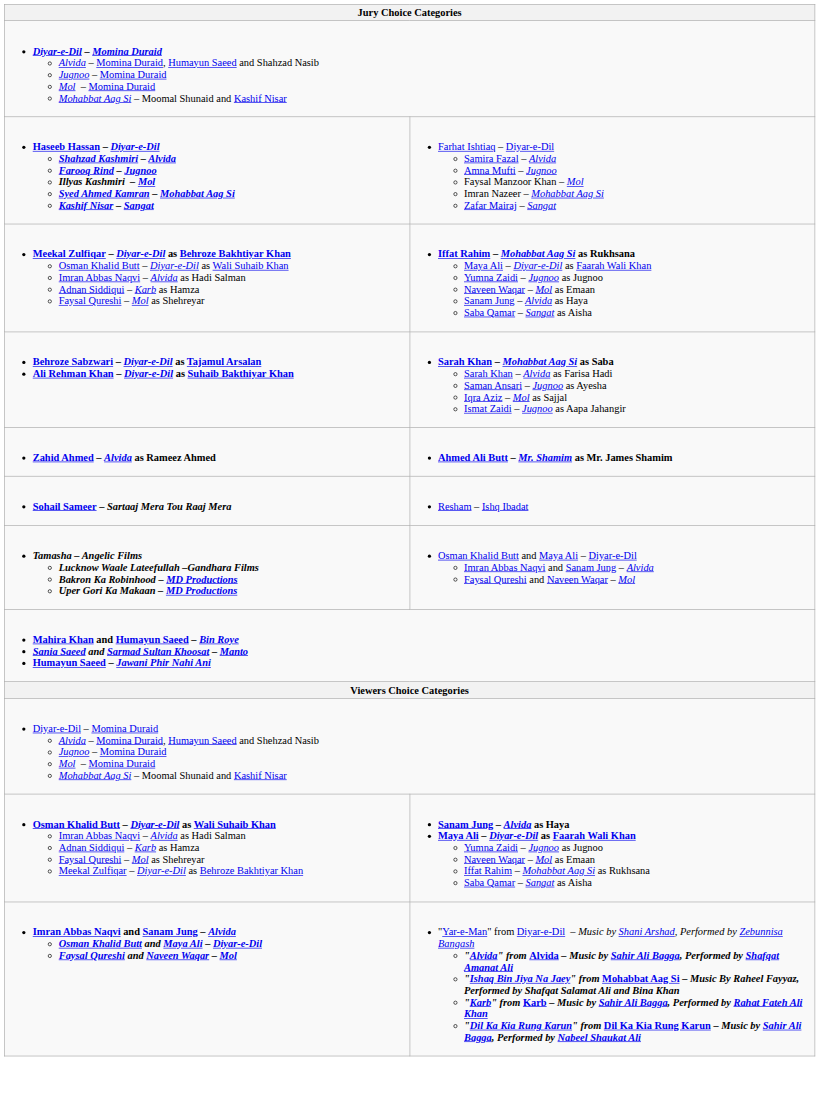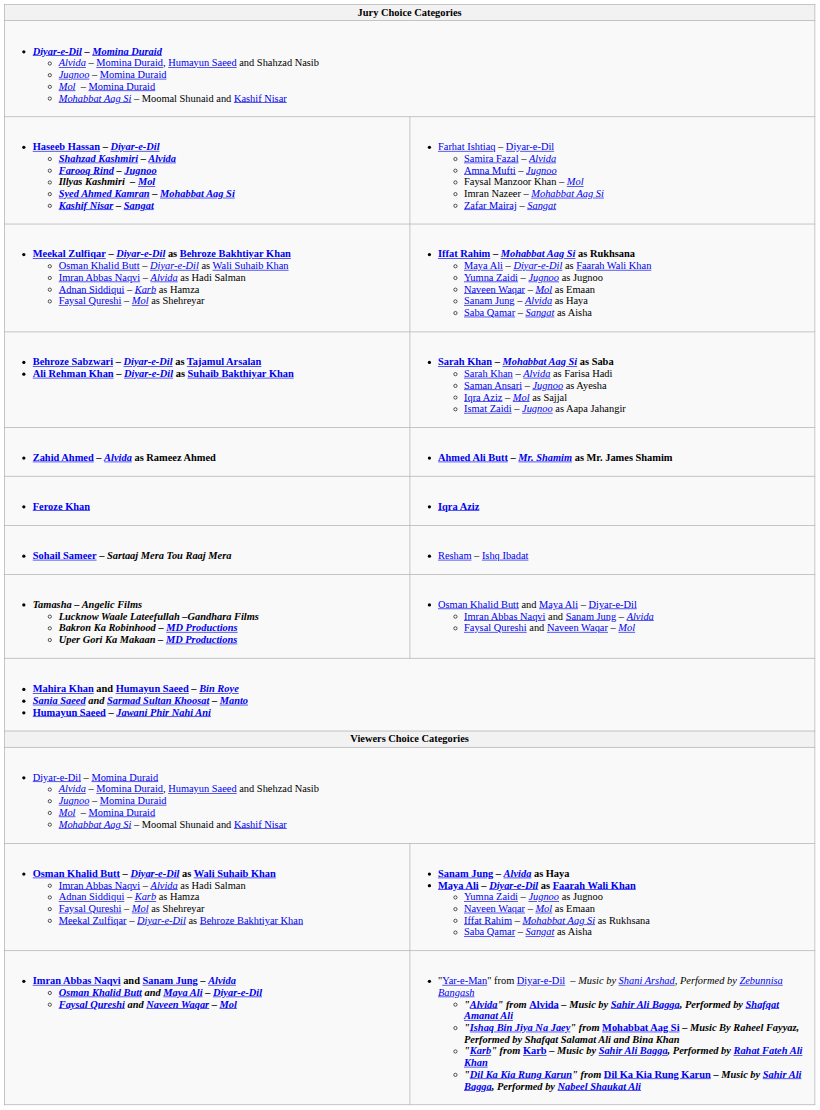+ row: Feroze Khan | Iqra Aziz
